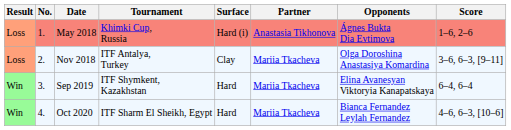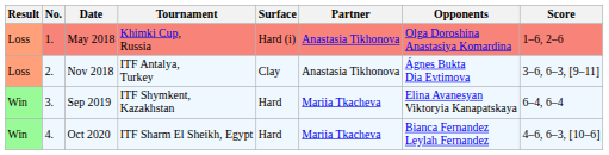May 2018 | Opponents: Ágnes Bukta Dia Evtimova -> Olga Doroshina Anastasiya Komardina
Nov 2018 | Partner: Mariia Tkacheva -> Anastasia Tikhonova
Nov 2018 | Opponents: Olga Doroshina Anastasiya Komardina -> Ágnes Bukta Dia Evtimova
